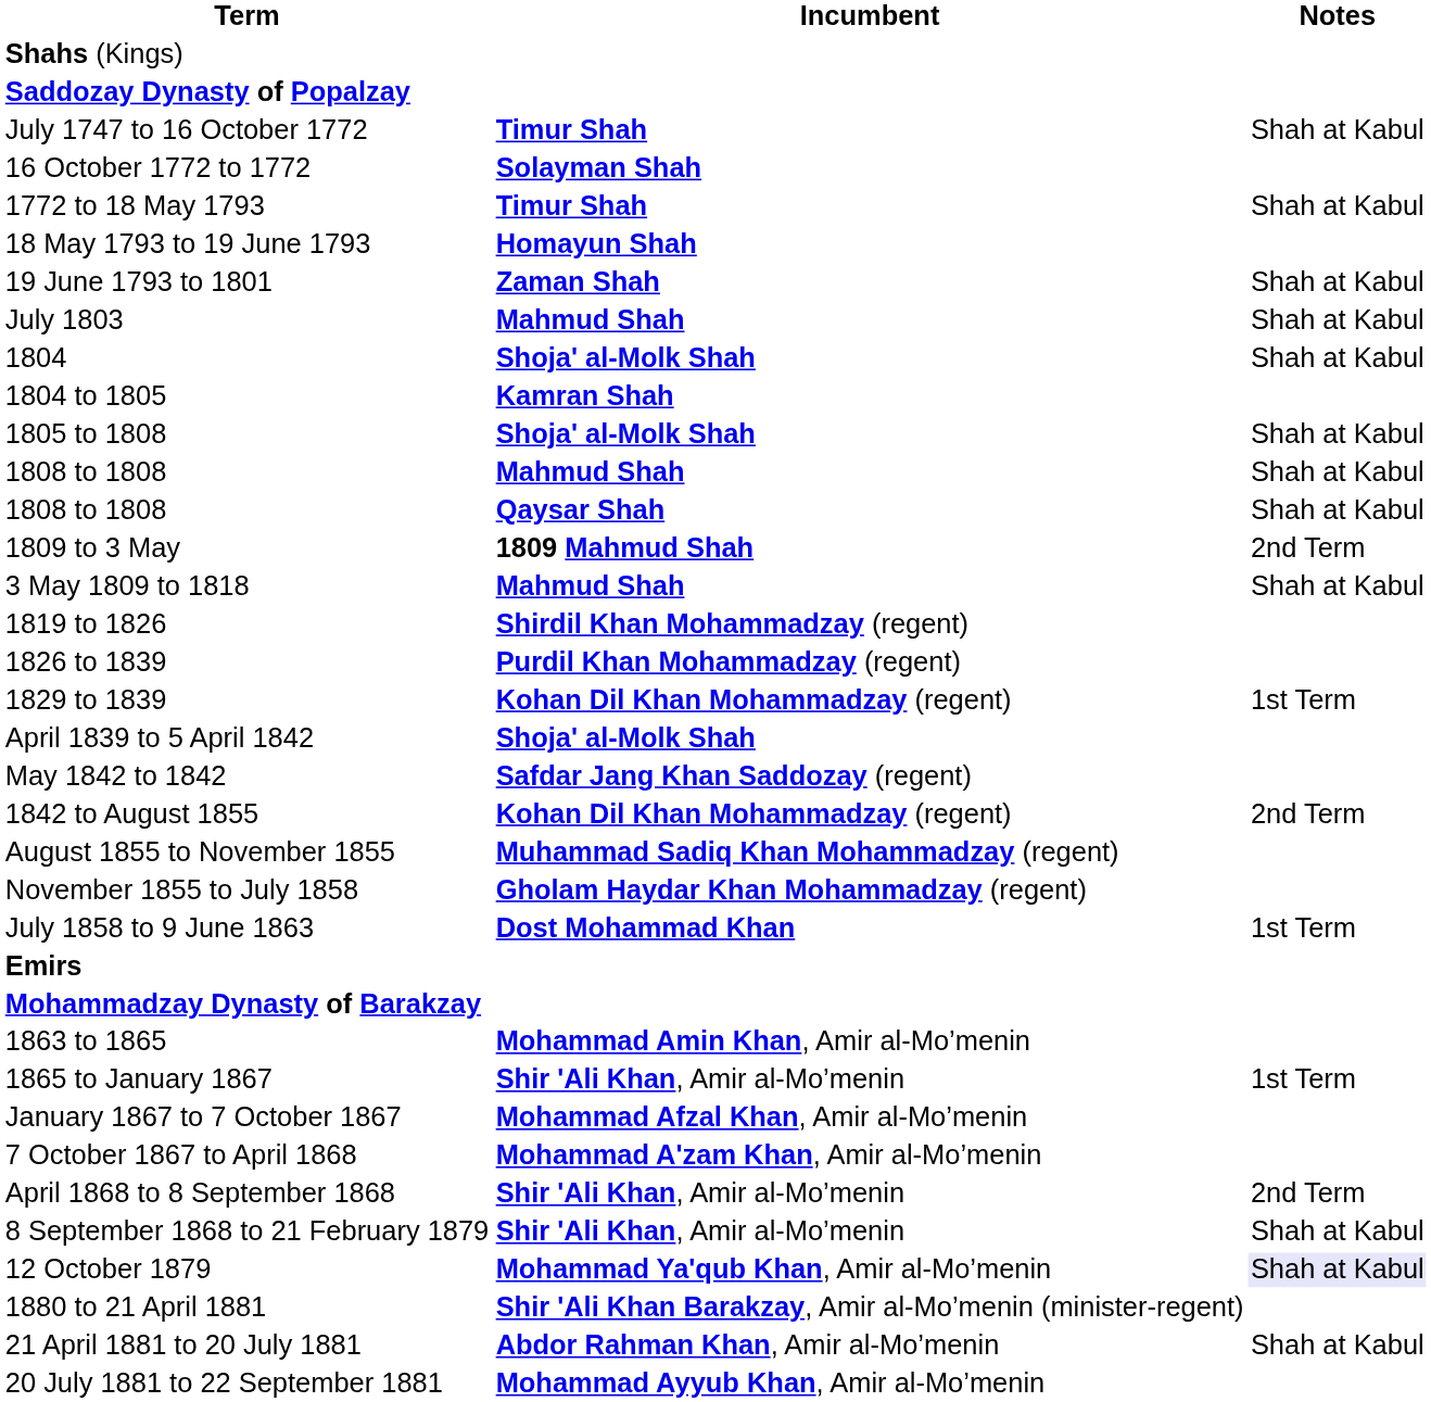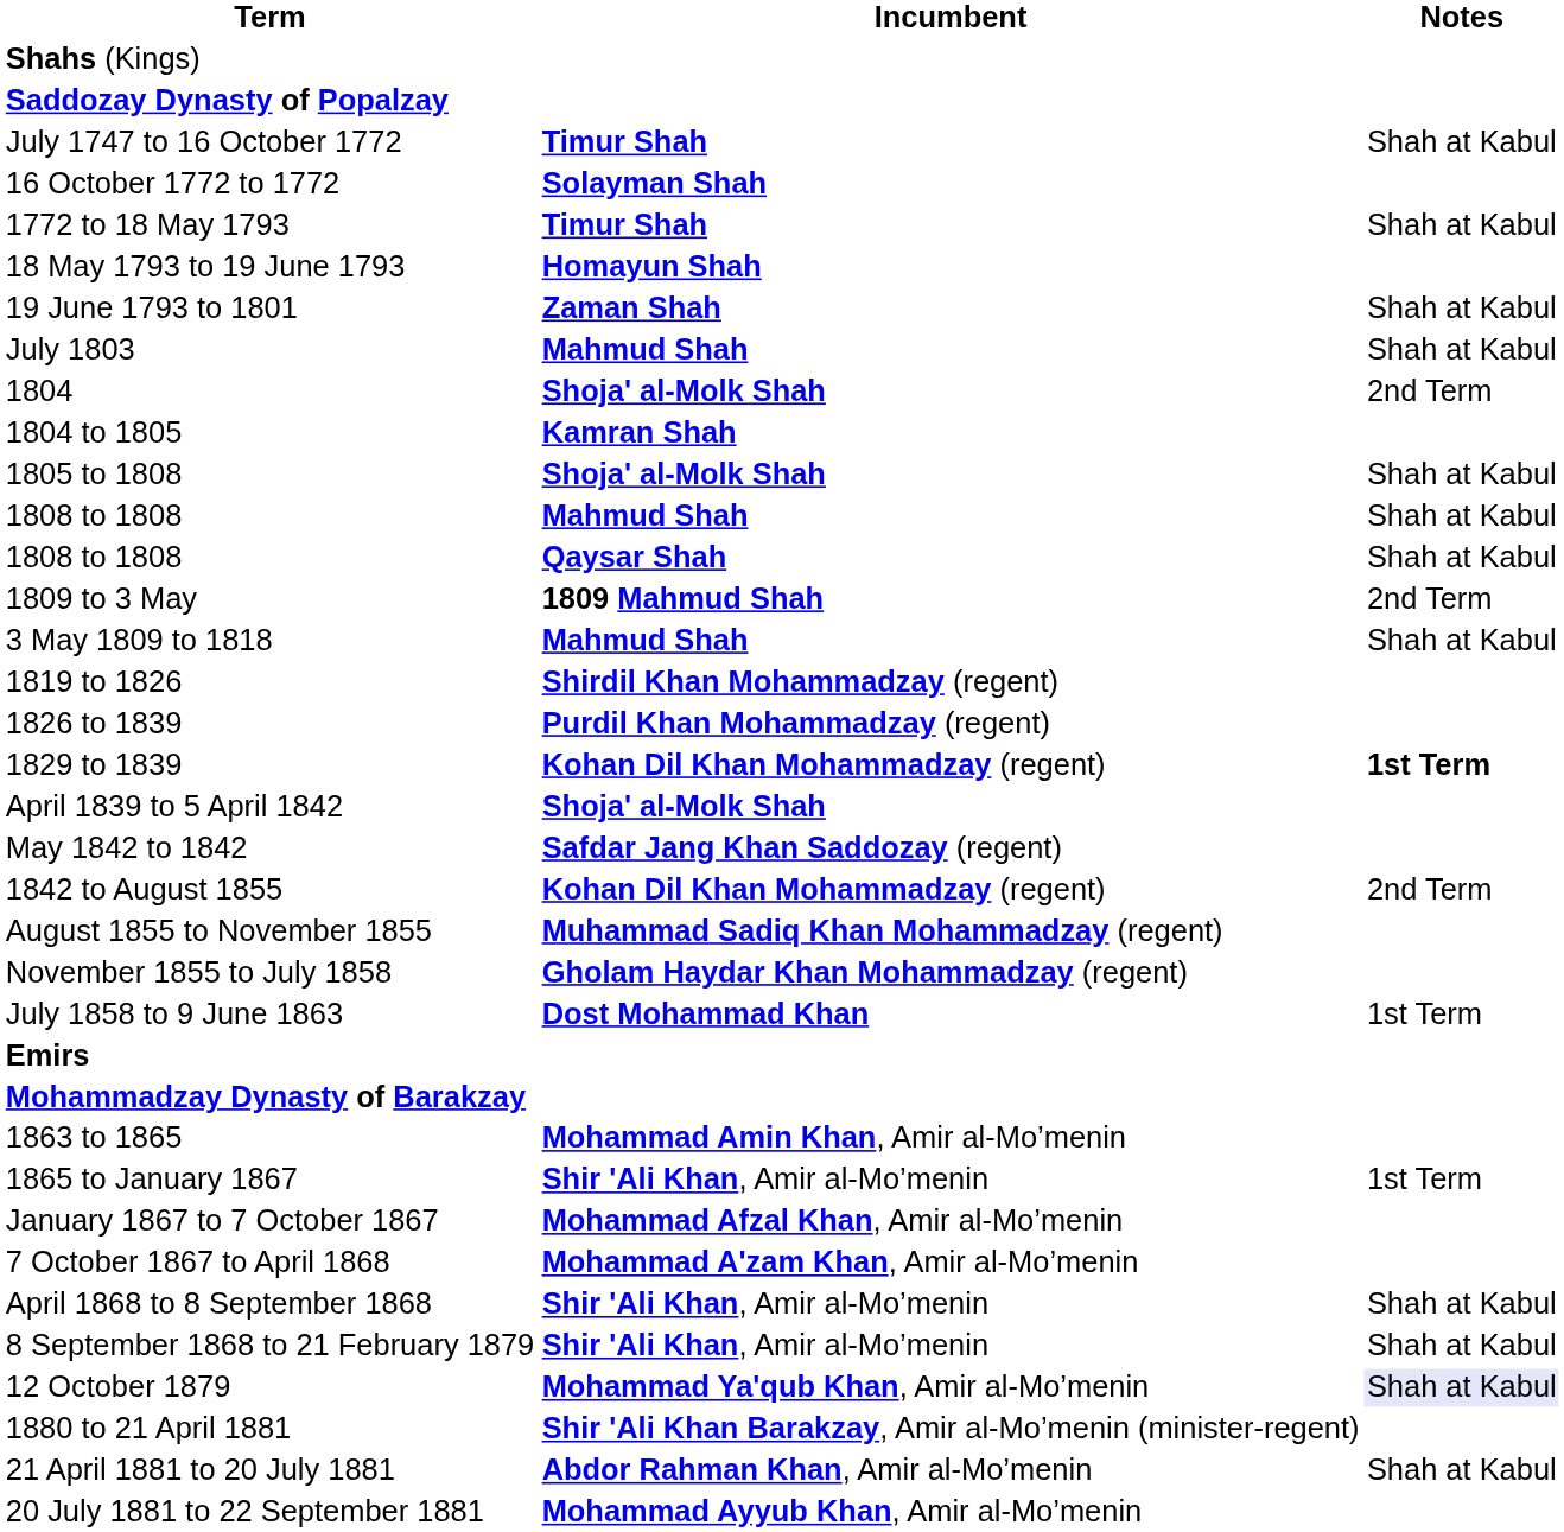1804 | Notes: Shah at Kabul -> 2nd Term
1829 to 1839 | Notes: normal -> bold
April 1868 to 8 September 1868 | Notes: 2nd Term -> Shah at Kabul
